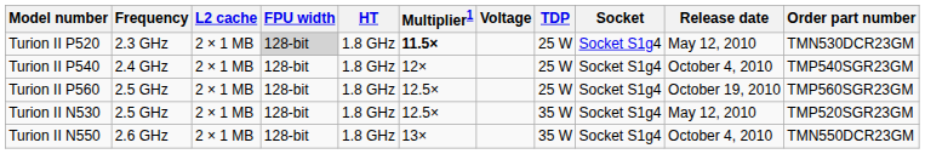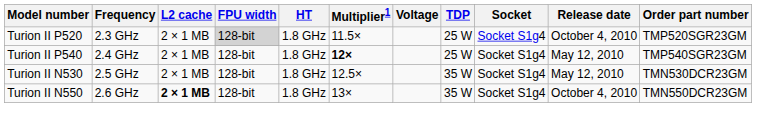Turion II P520 | Multiplier1: bold -> normal
Turion II P520 | Release date: May 12, 2010 -> October 4, 2010
Turion II P520 | Order part number: TMN530DCR23GM -> TMP520SGR23GM
Turion II P540 | Multiplier1: normal -> bold
Turion II P540 | Release date: October 4, 2010 -> May 12, 2010
- row: Turion II P560 | 2.5 GHz | 2 × 1 MB | 128-bit | 1.8 GHz | 12.5× | 25 W | Socket S1g4 | October 19, 2010 | TMP560SGR23GM
Turion II N530 | Order part number: TMP520SGR23GM -> TMN530DCR23GM
Turion II N550 | L2 cache: normal -> bold
